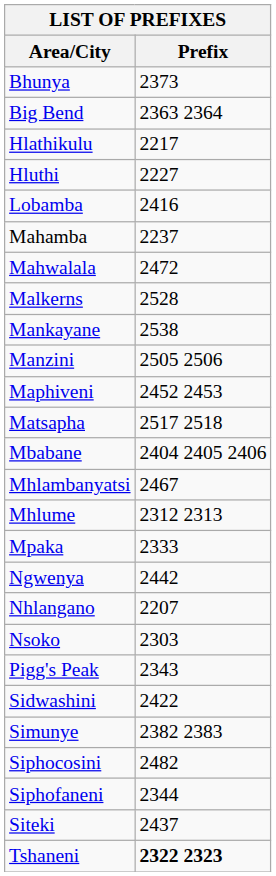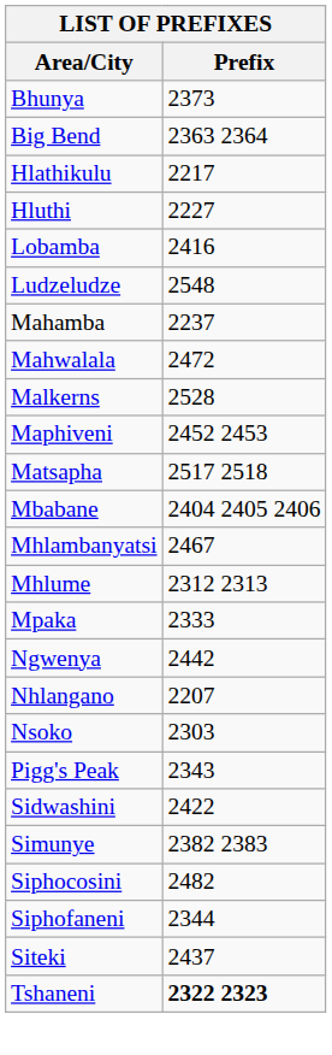+ row: Ludzeludze | 2548
- row: Mankayane | 2538
- row: Manzini | 2505 2506
